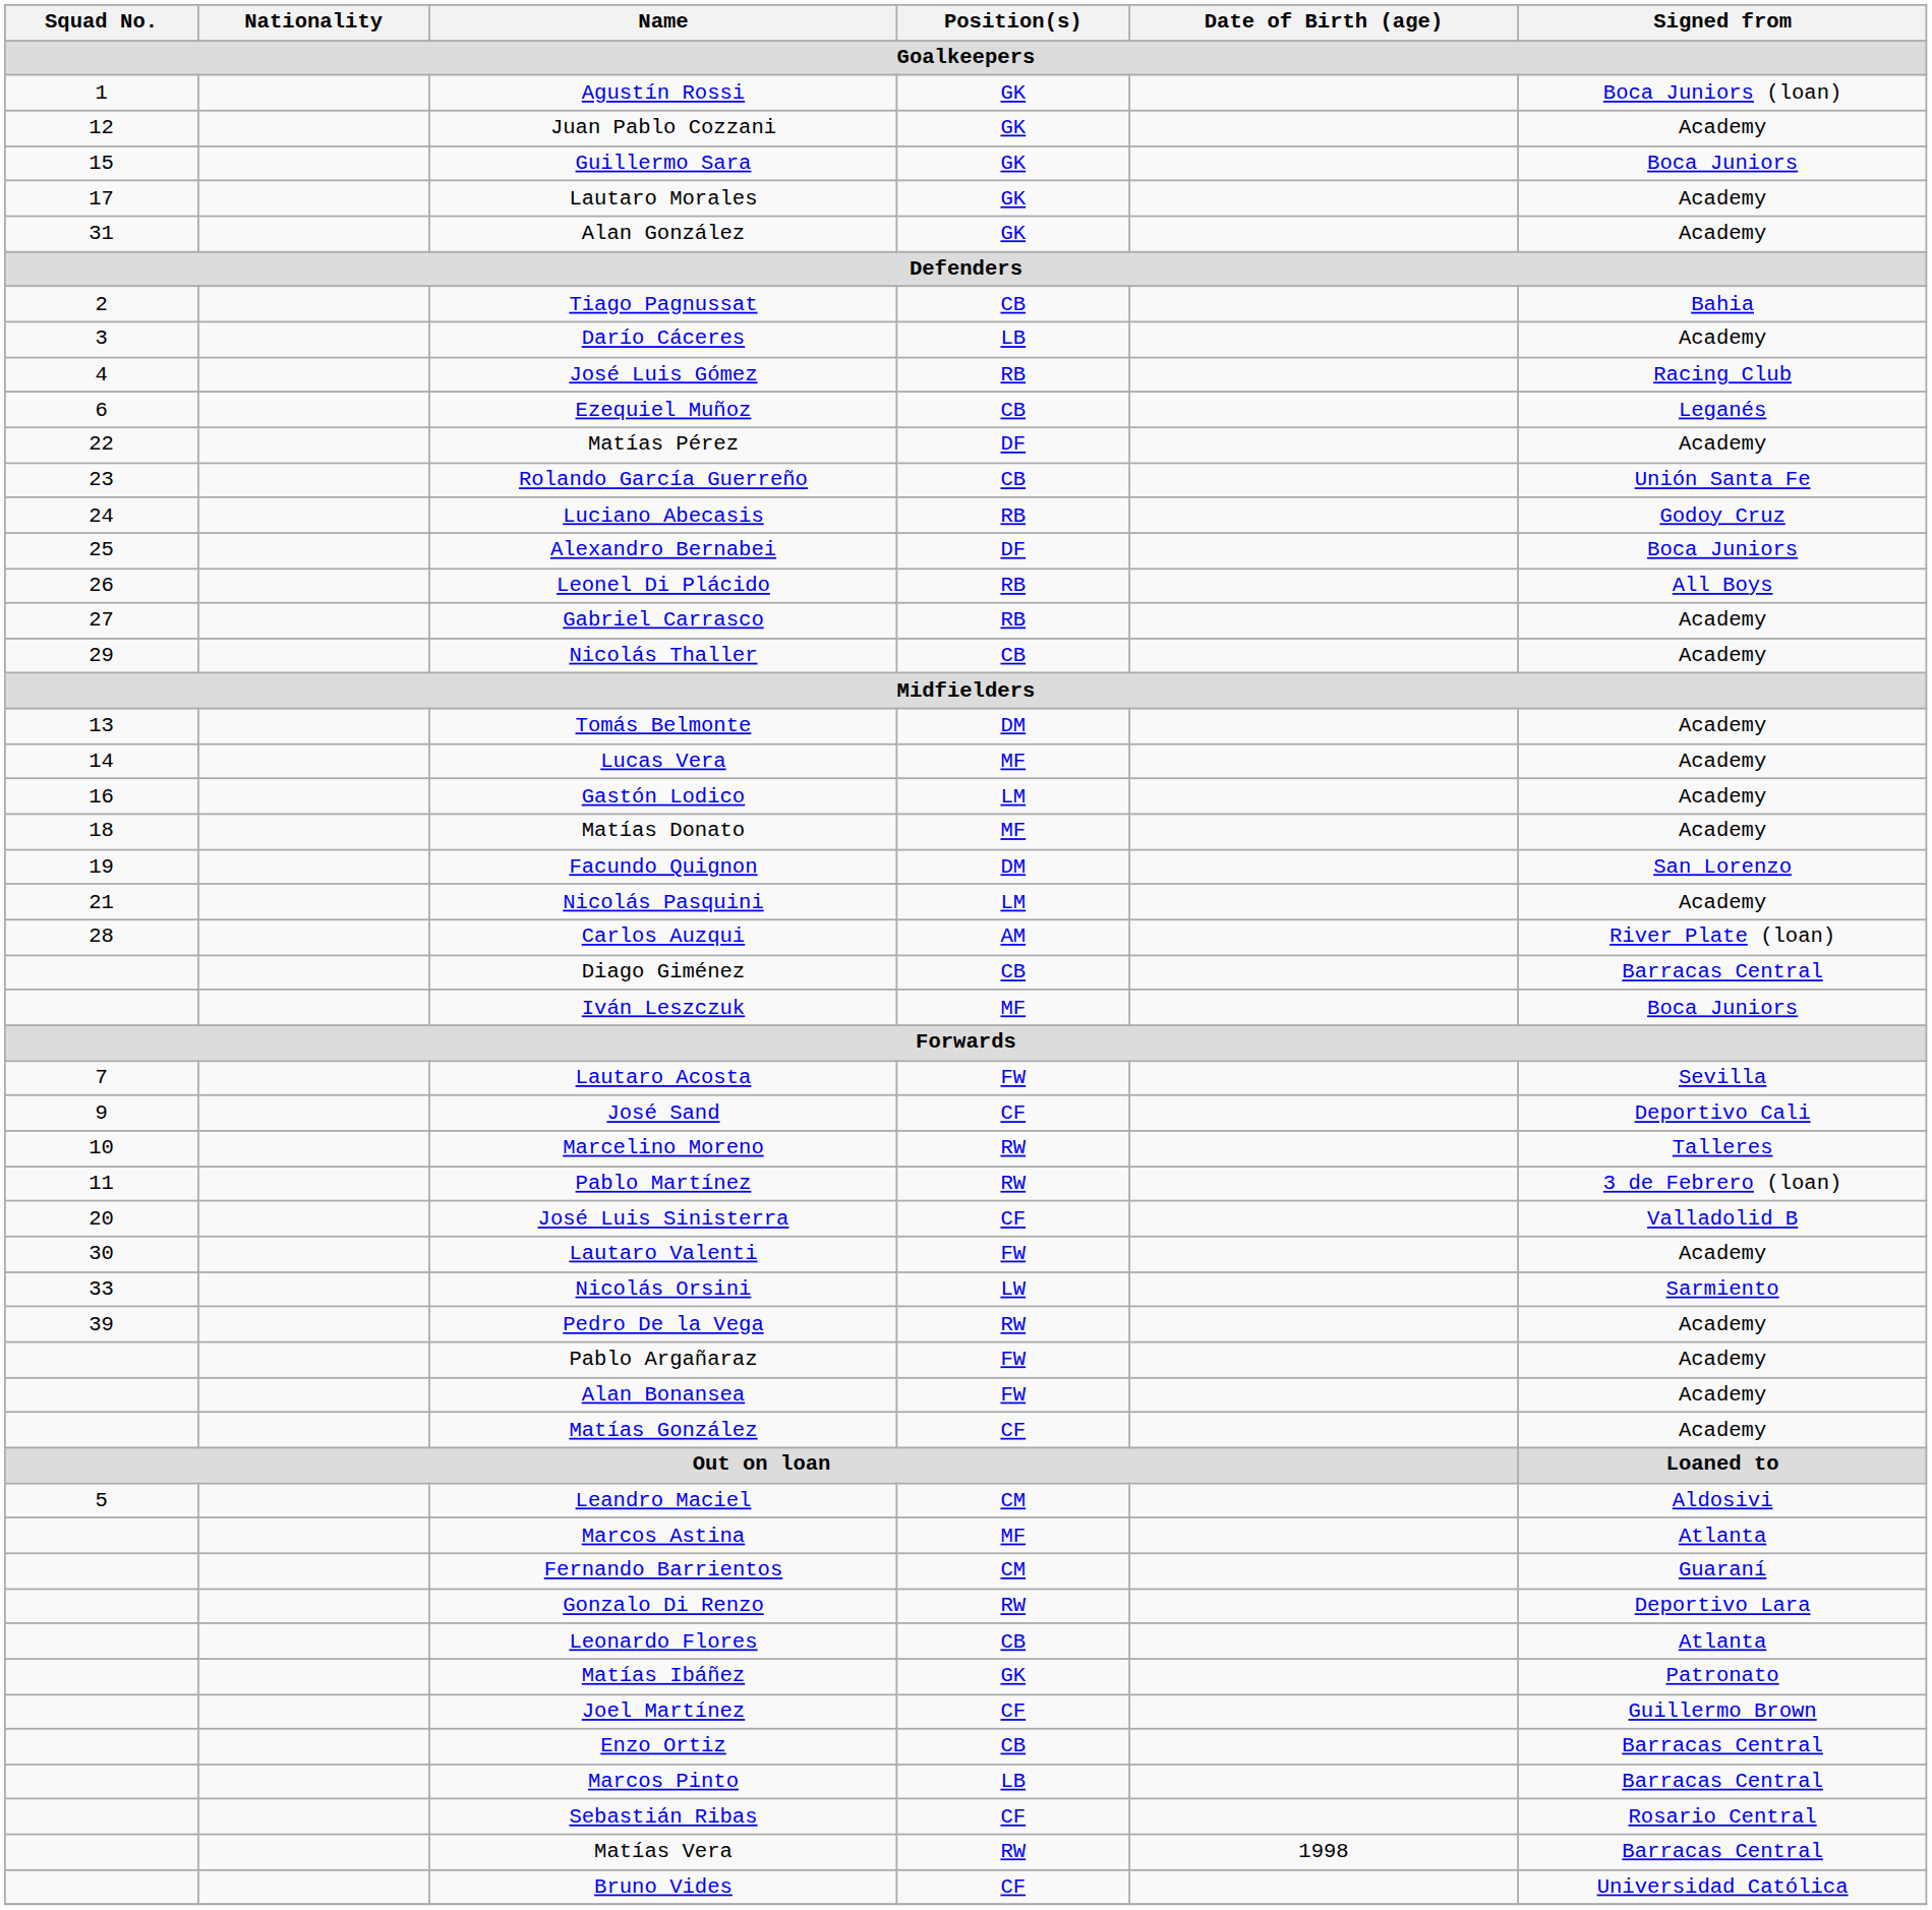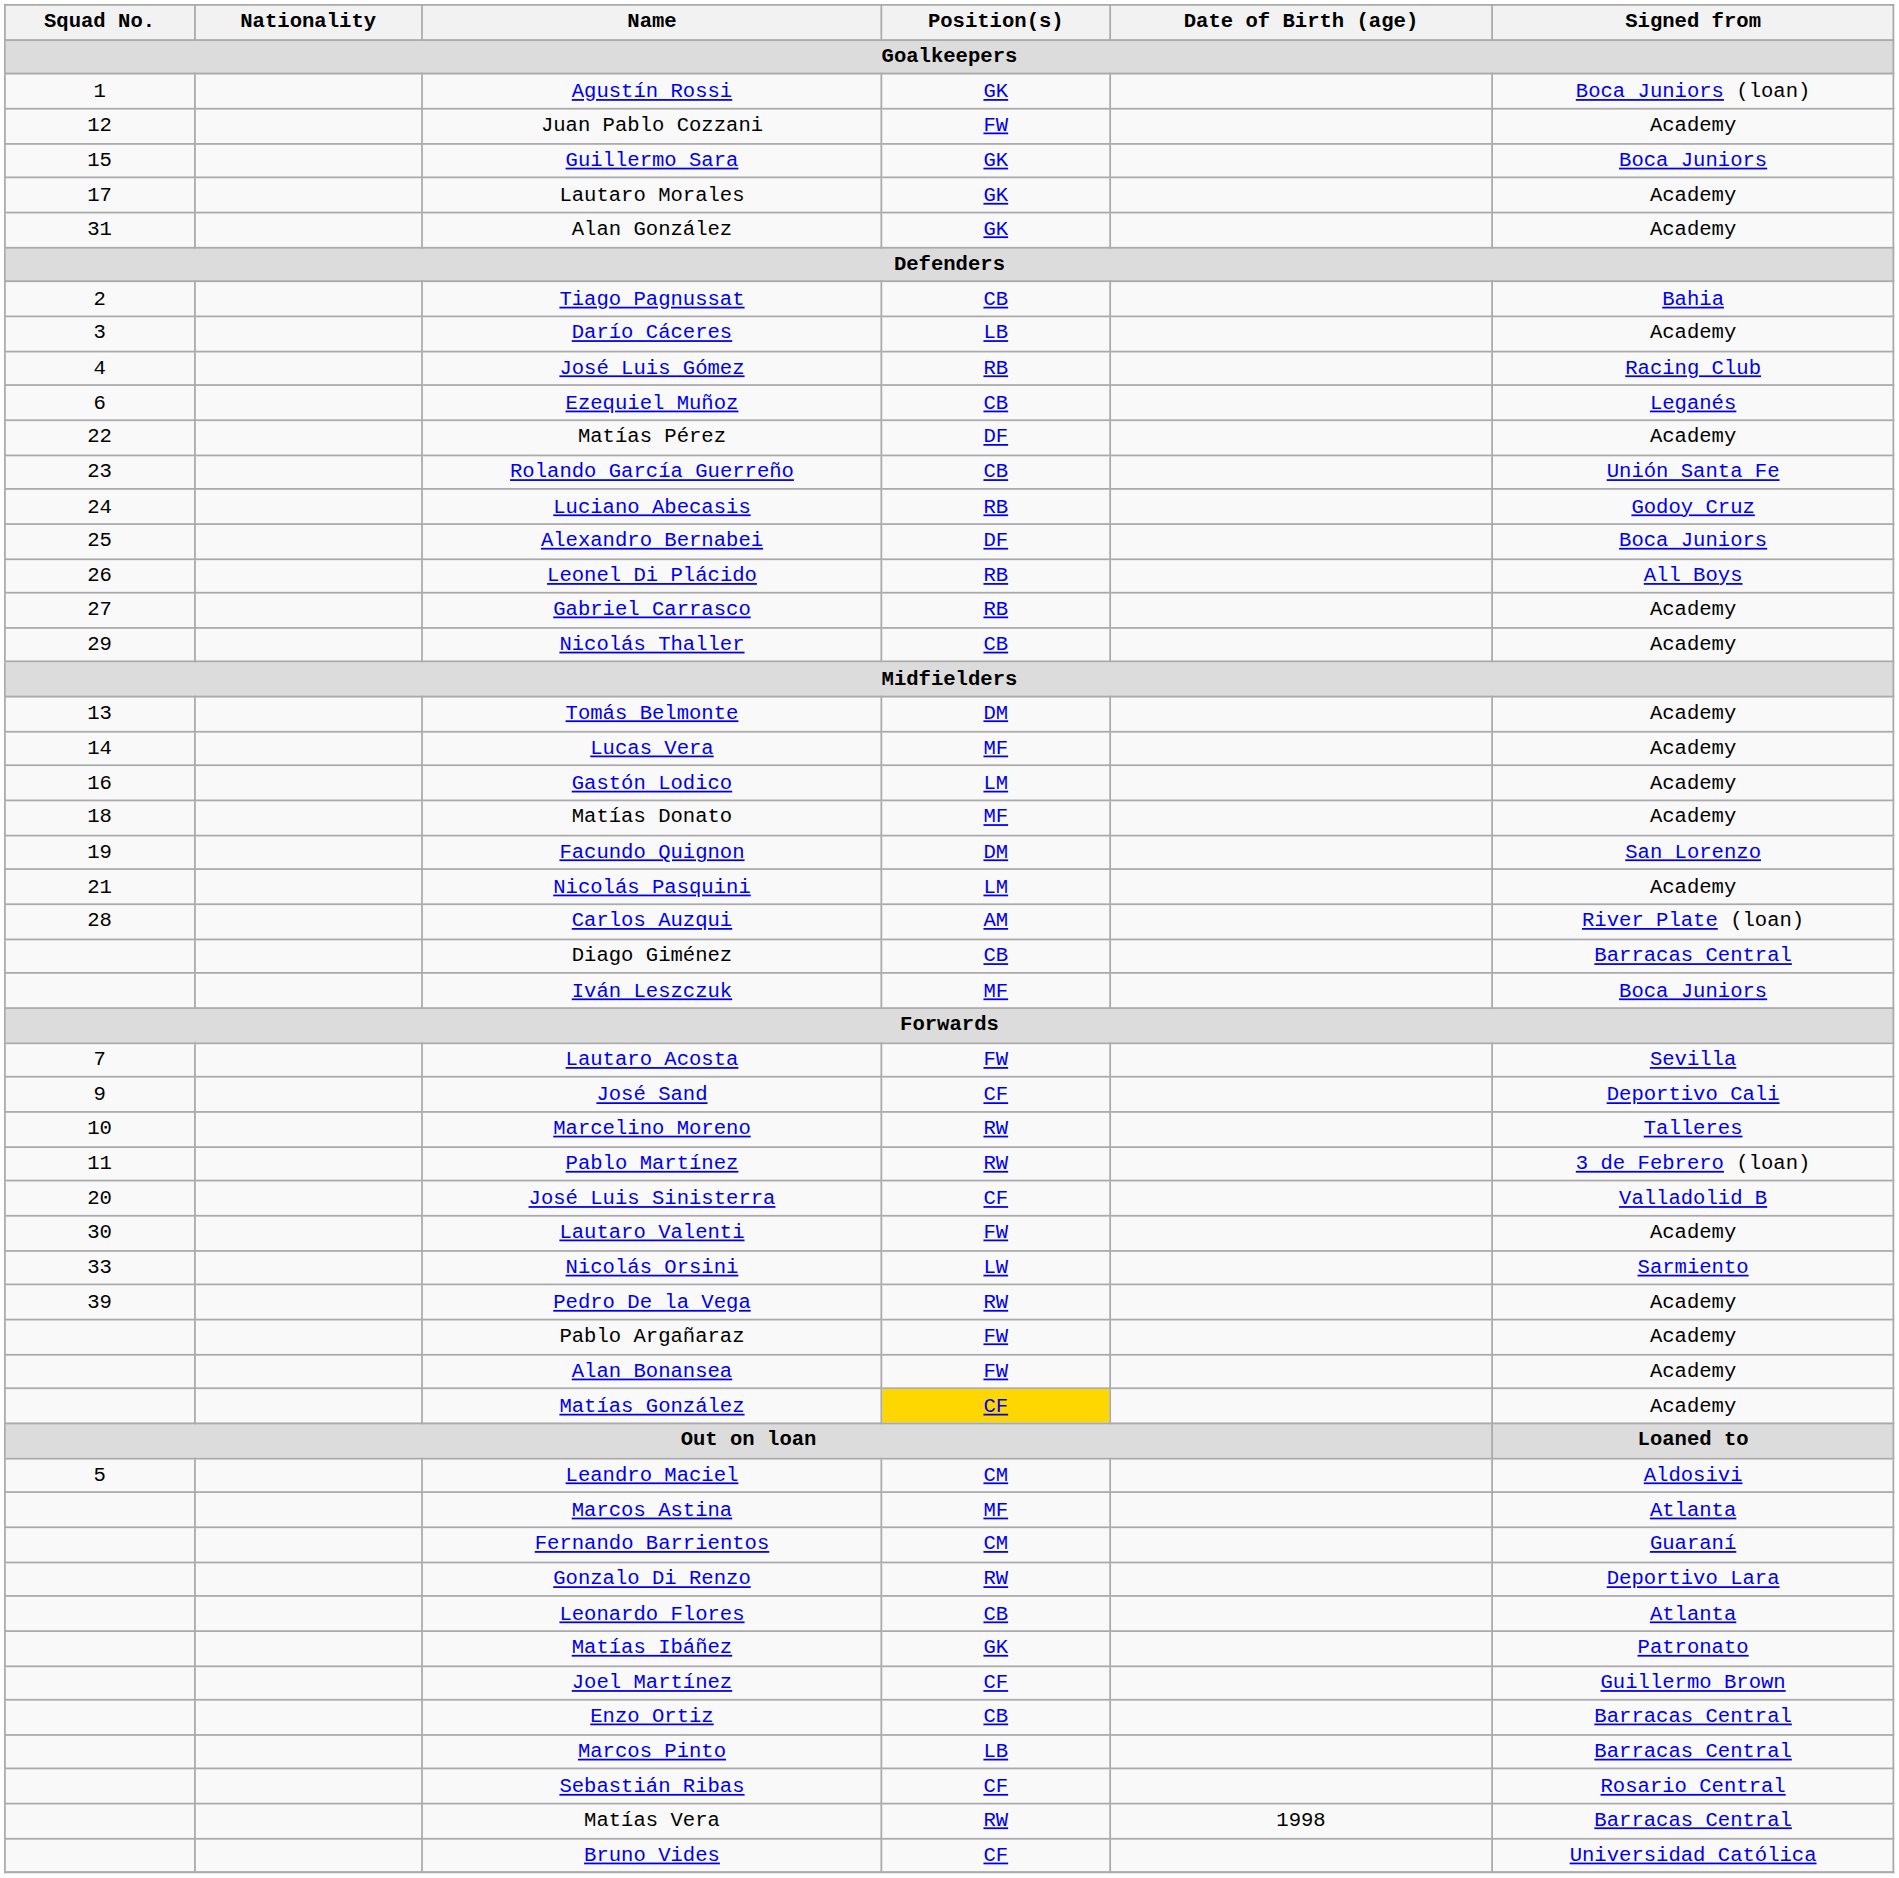Juan Pablo Cozzani | Position(s) / Goalkeepers: GK -> FW
Matías González | Position(s) / Goalkeepers: no background -> gold background
